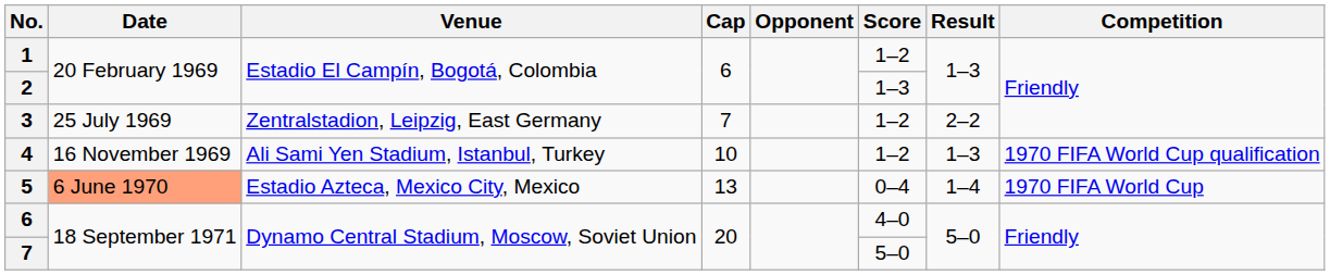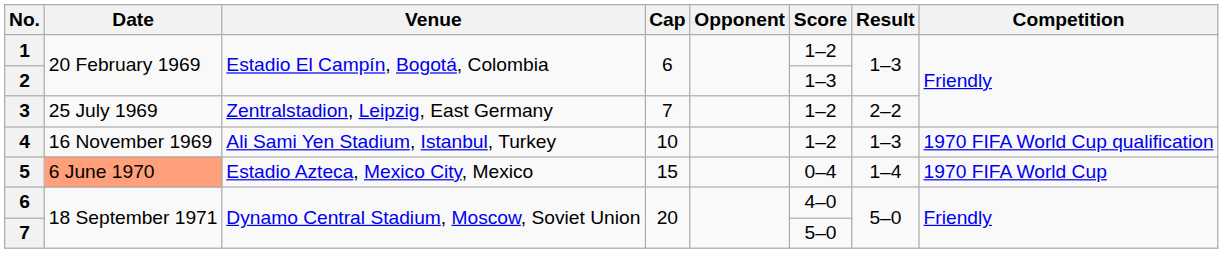5 | Cap: 13 -> 15
